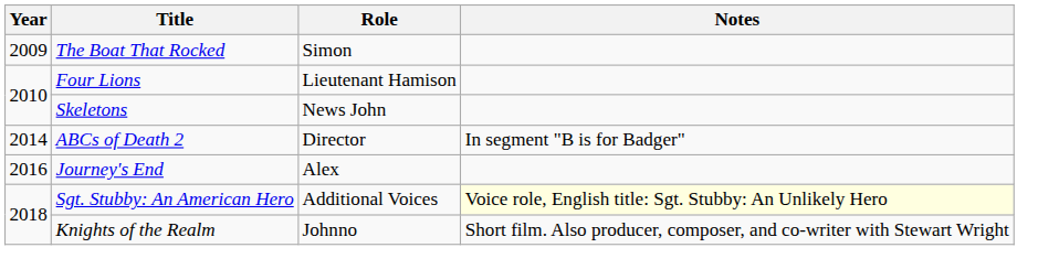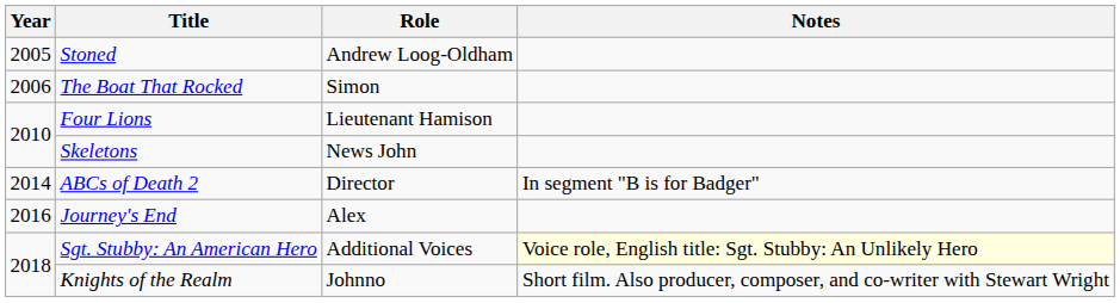+ row: 2005 | Stoned | Andrew Loog-Oldham
The Boat That Rocked | Year: 2009 -> 2006
